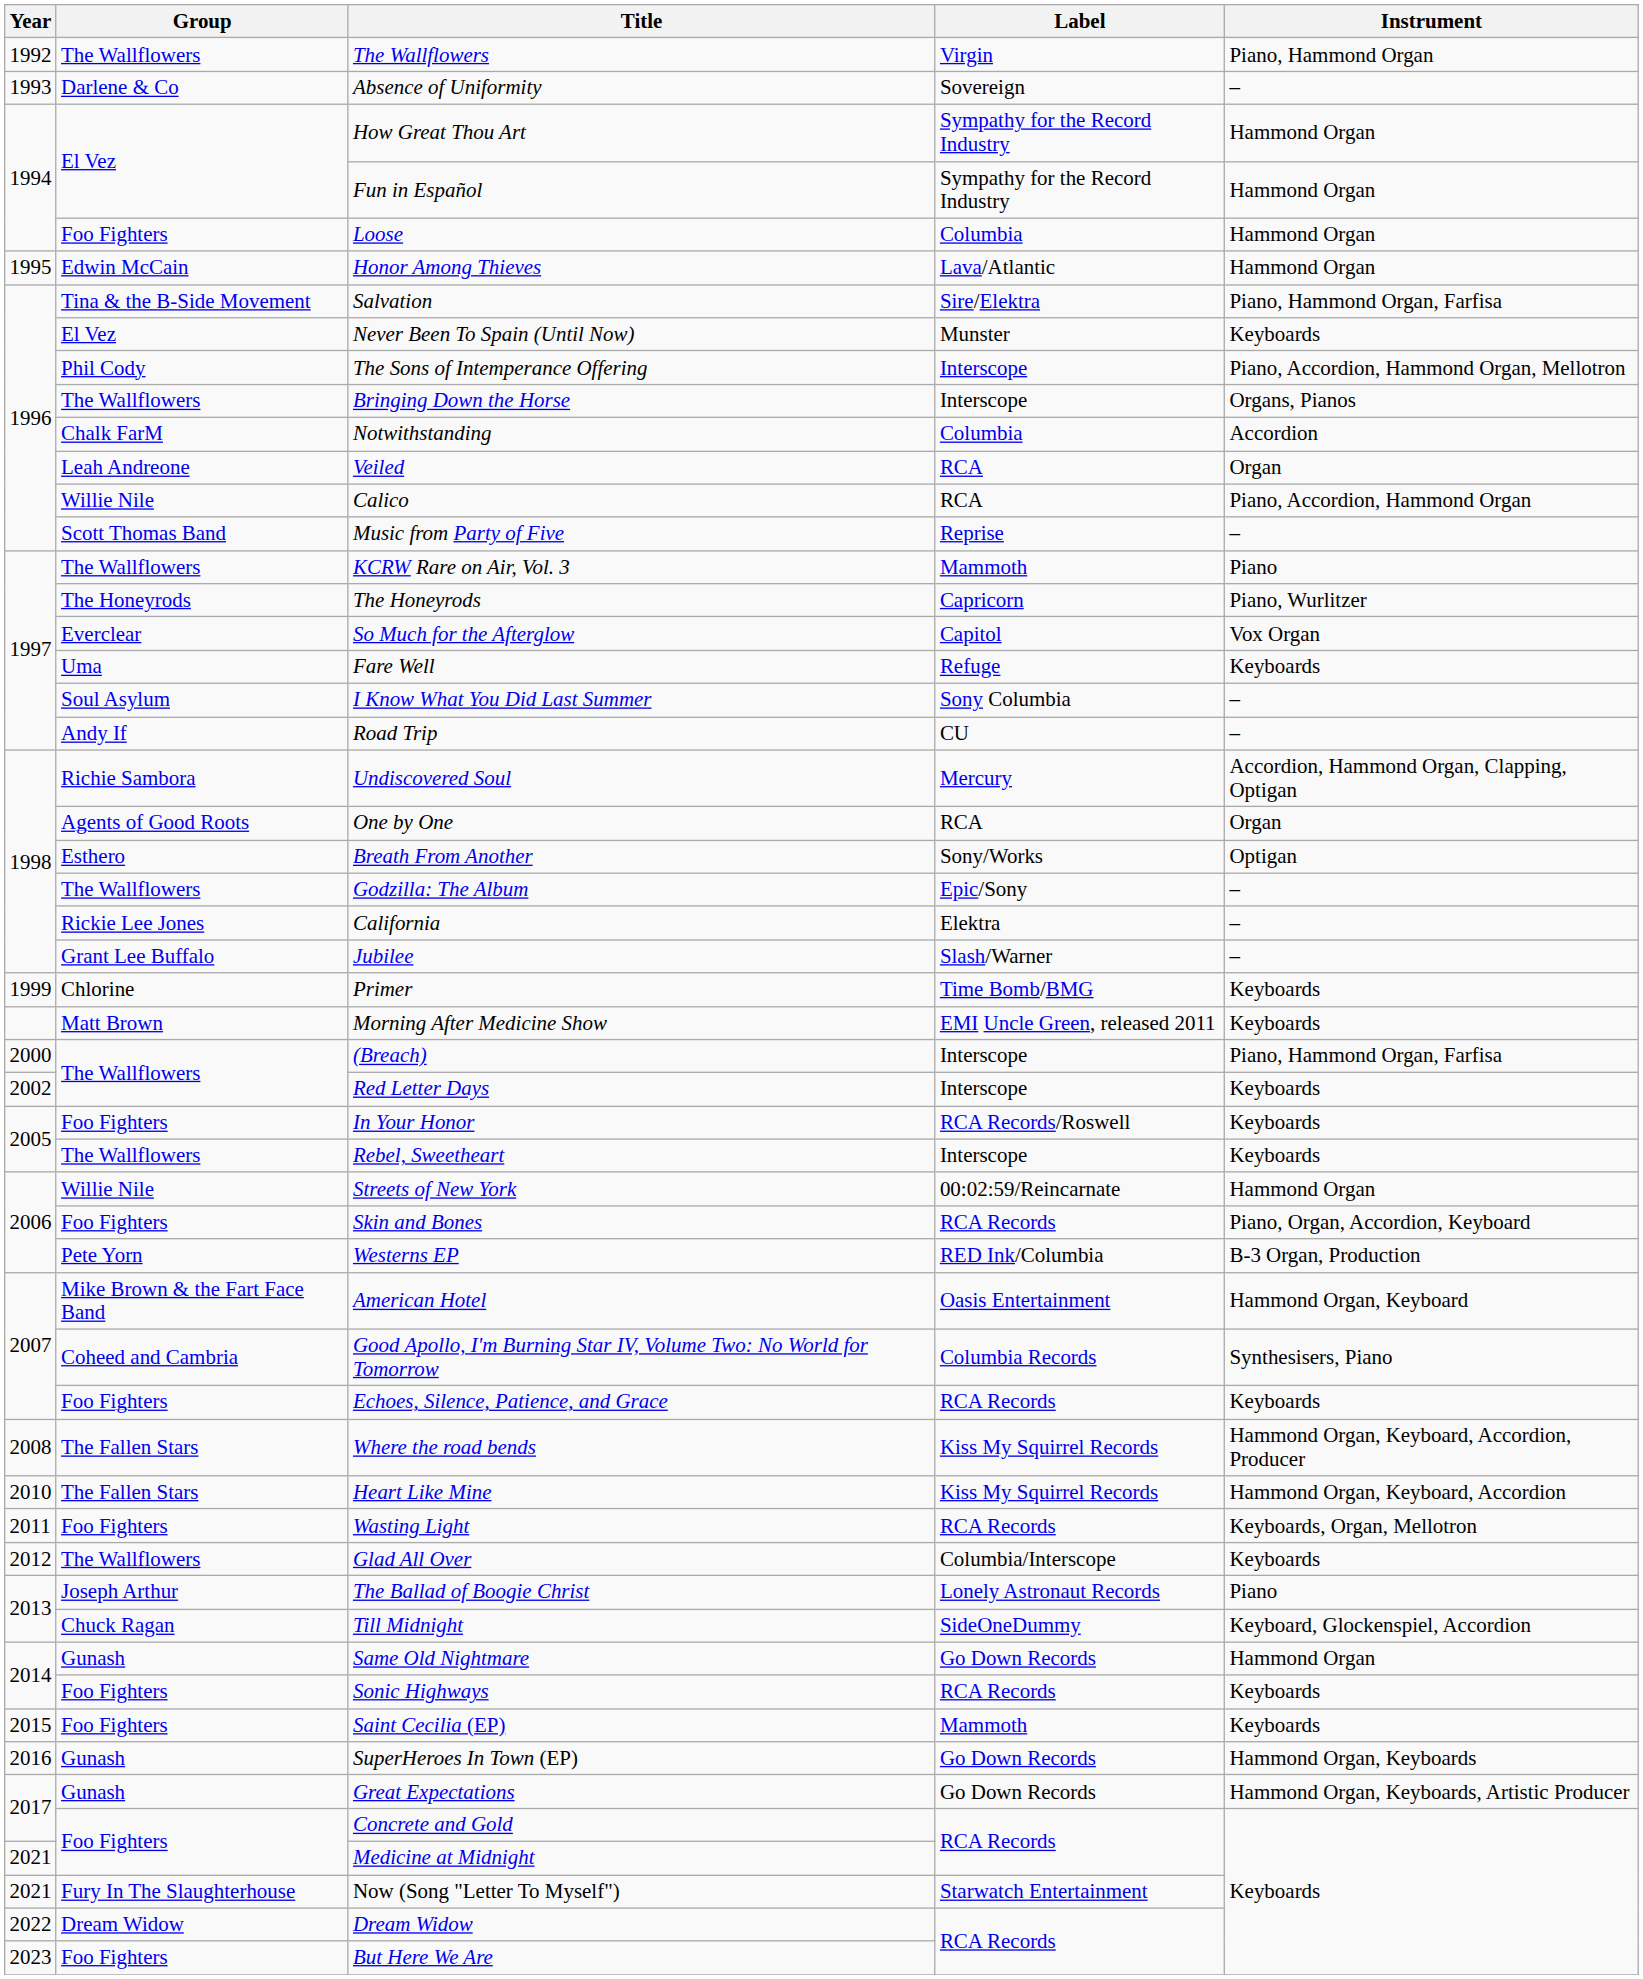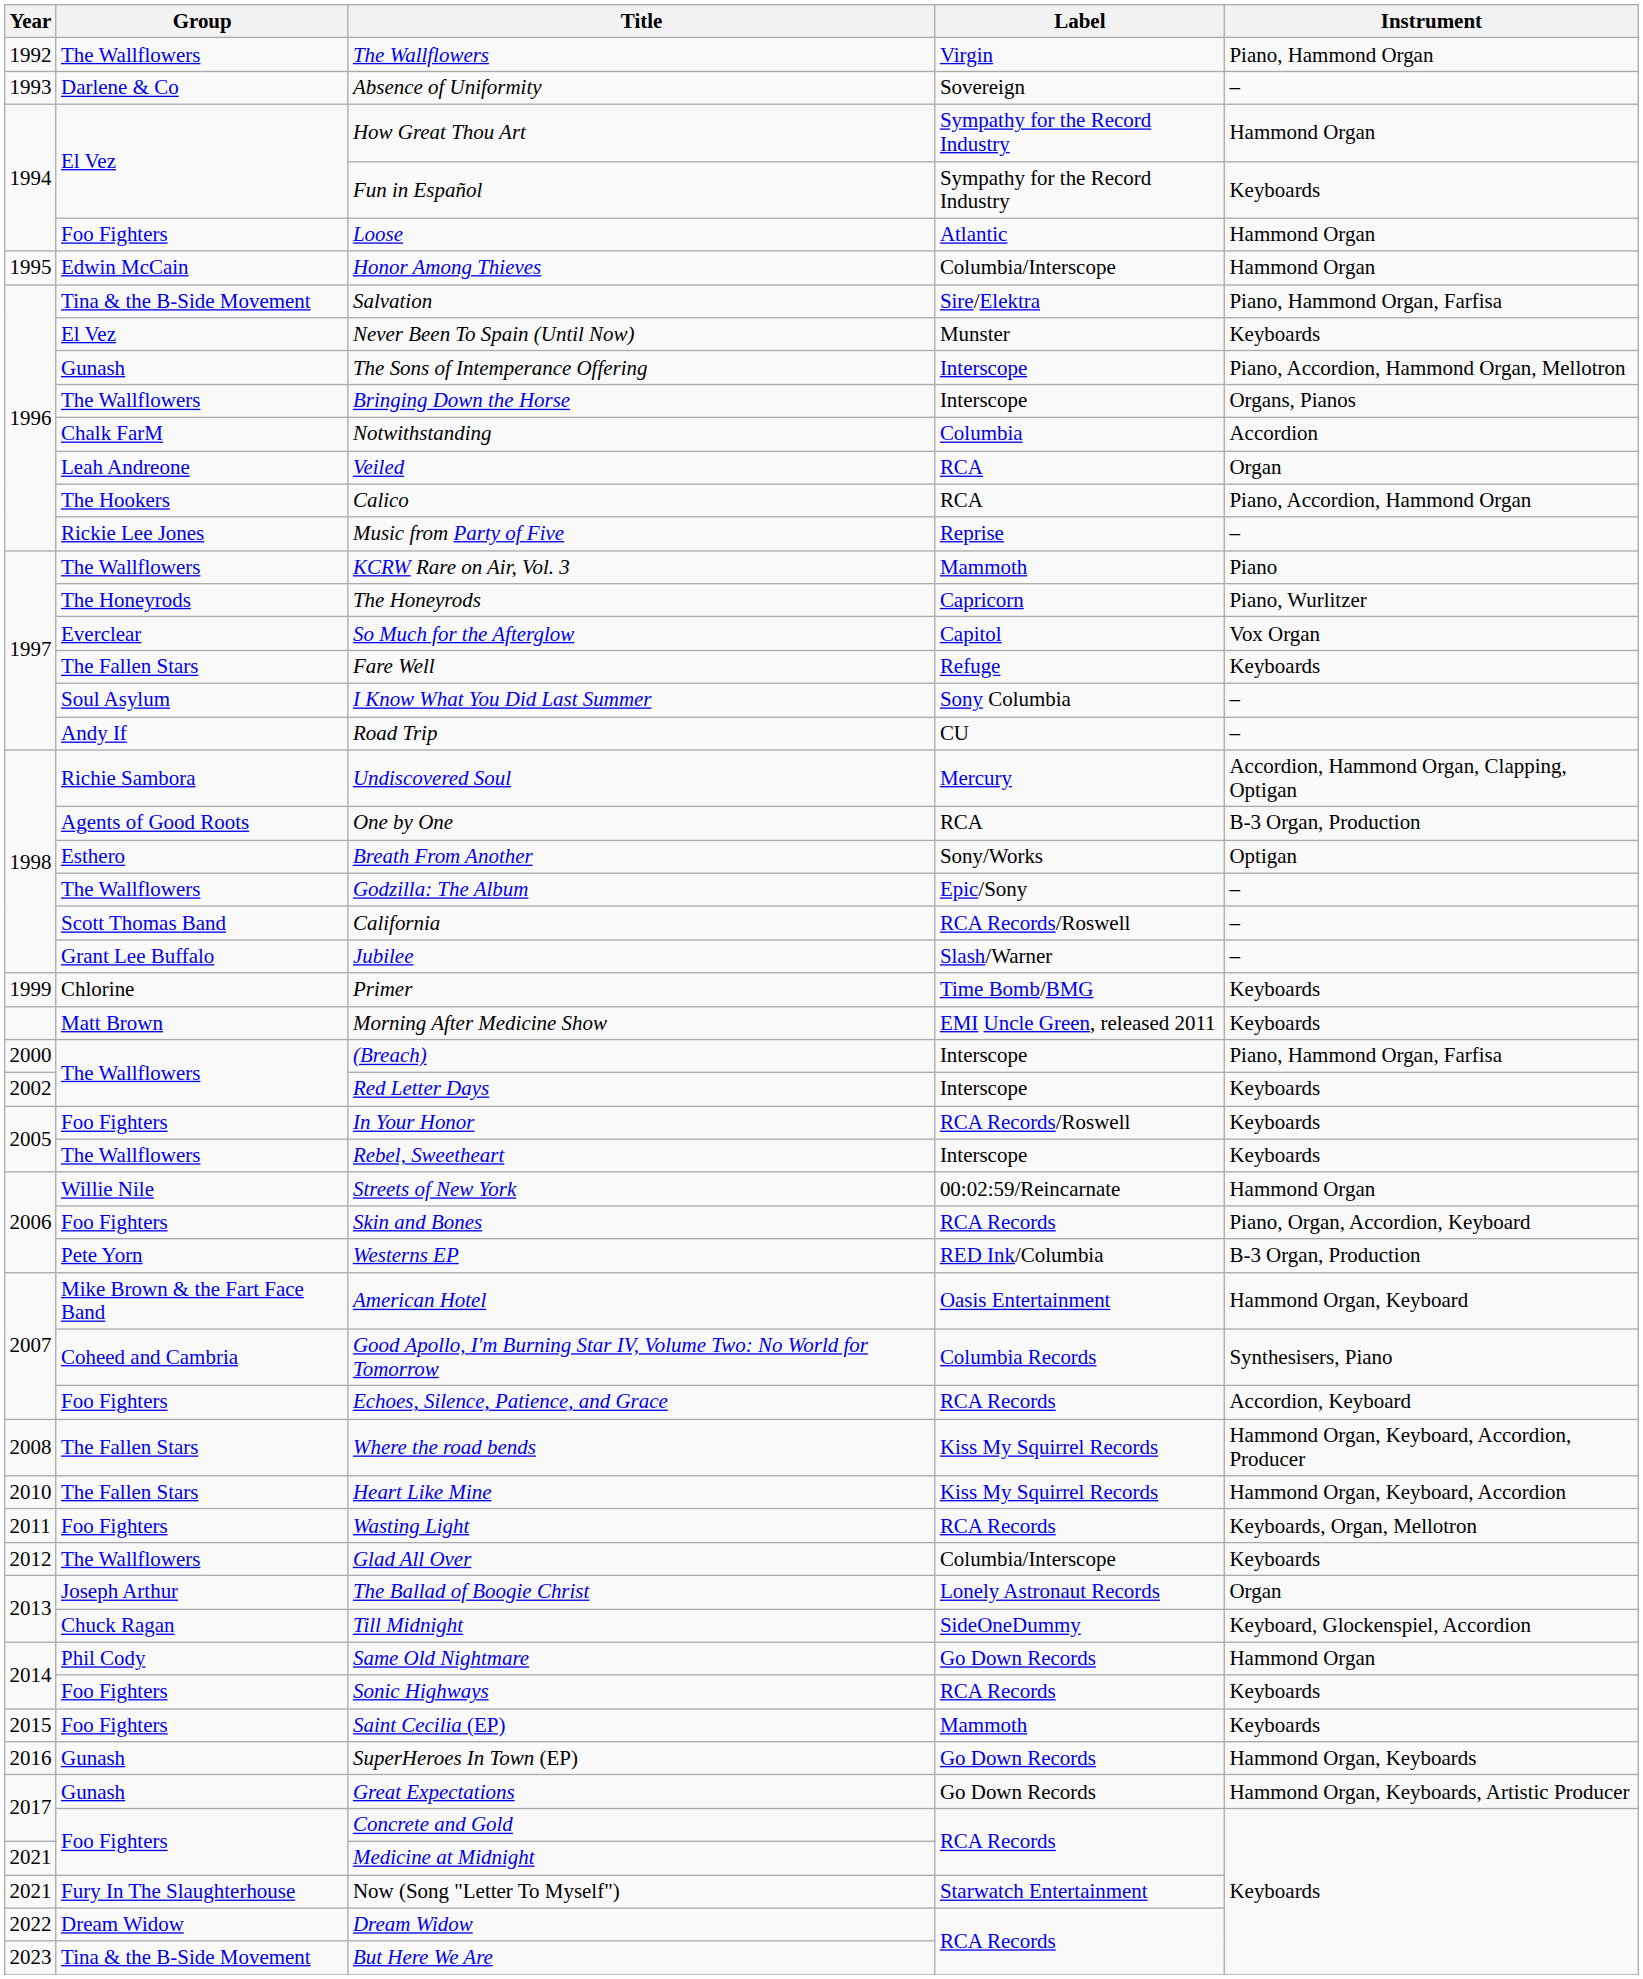Fun in Español | Instrument: Hammond Organ -> Keyboards
Loose | Label: Columbia -> Atlantic
Honor Among Thieves | Label: Lava/Atlantic -> Columbia/Interscope
The Sons of Intemperance Offering | Group: Phil Cody -> Gunash
Calico | Group: Willie Nile -> The Hookers
Music from Party of Five | Group: Scott Thomas Band -> Rickie Lee Jones
Fare Well | Group: Uma -> The Fallen Stars
One by One | Instrument: Organ -> B-3 Organ, Production
California | Group: Rickie Lee Jones -> Scott Thomas Band
California | Label: Elektra -> RCA Records/Roswell
Echoes, Silence, Patience, and Grace | Instrument: Keyboards -> Accordion, Keyboard
The Ballad of Boogie Christ | Instrument: Piano -> Organ
Same Old Nightmare | Group: Gunash -> Phil Cody
But Here We Are | Group: Foo Fighters -> Tina & the B-Side Movement
